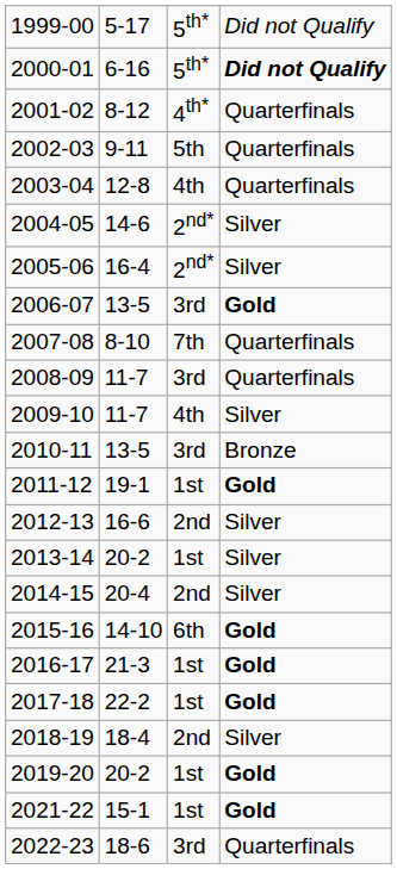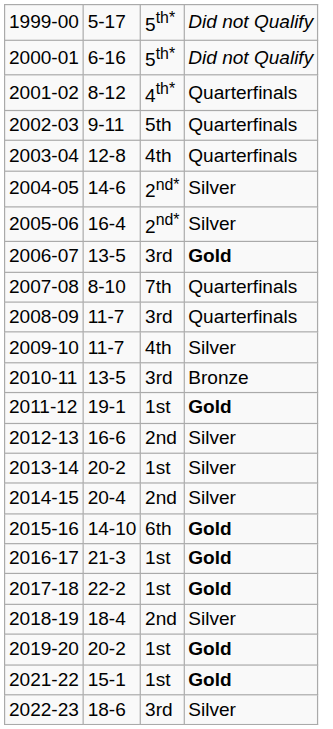2000-01 | column 4: bold -> normal
2022-23 | column 4: Quarterfinals -> Silver
